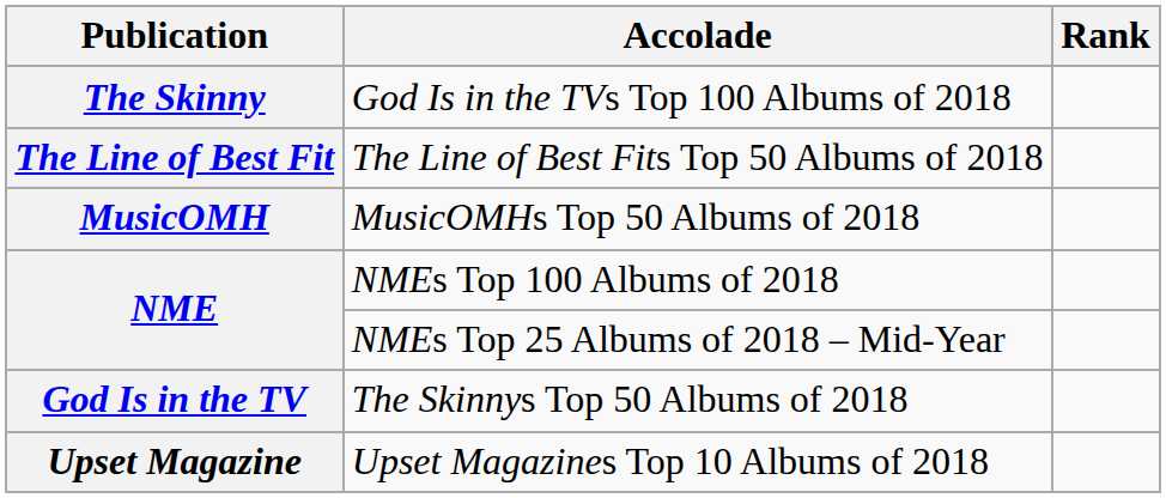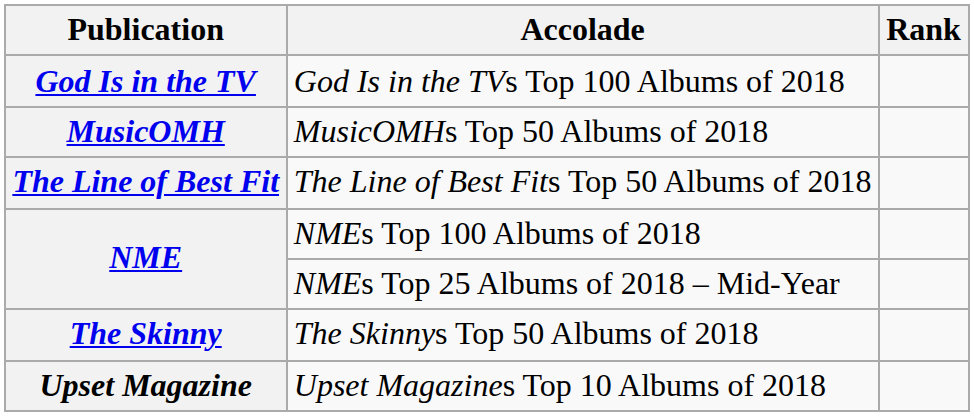God Is in the TVs Top 100 Albums of 2018 | Publication: The Skinny -> God Is in the TV
rows swapped: The Line of Best Fits Top 50 Albums of 2018 <-> MusicOMHs Top 50 Albums of 2018
The Skinnys Top 50 Albums of 2018 | Publication: God Is in the TV -> The Skinny
